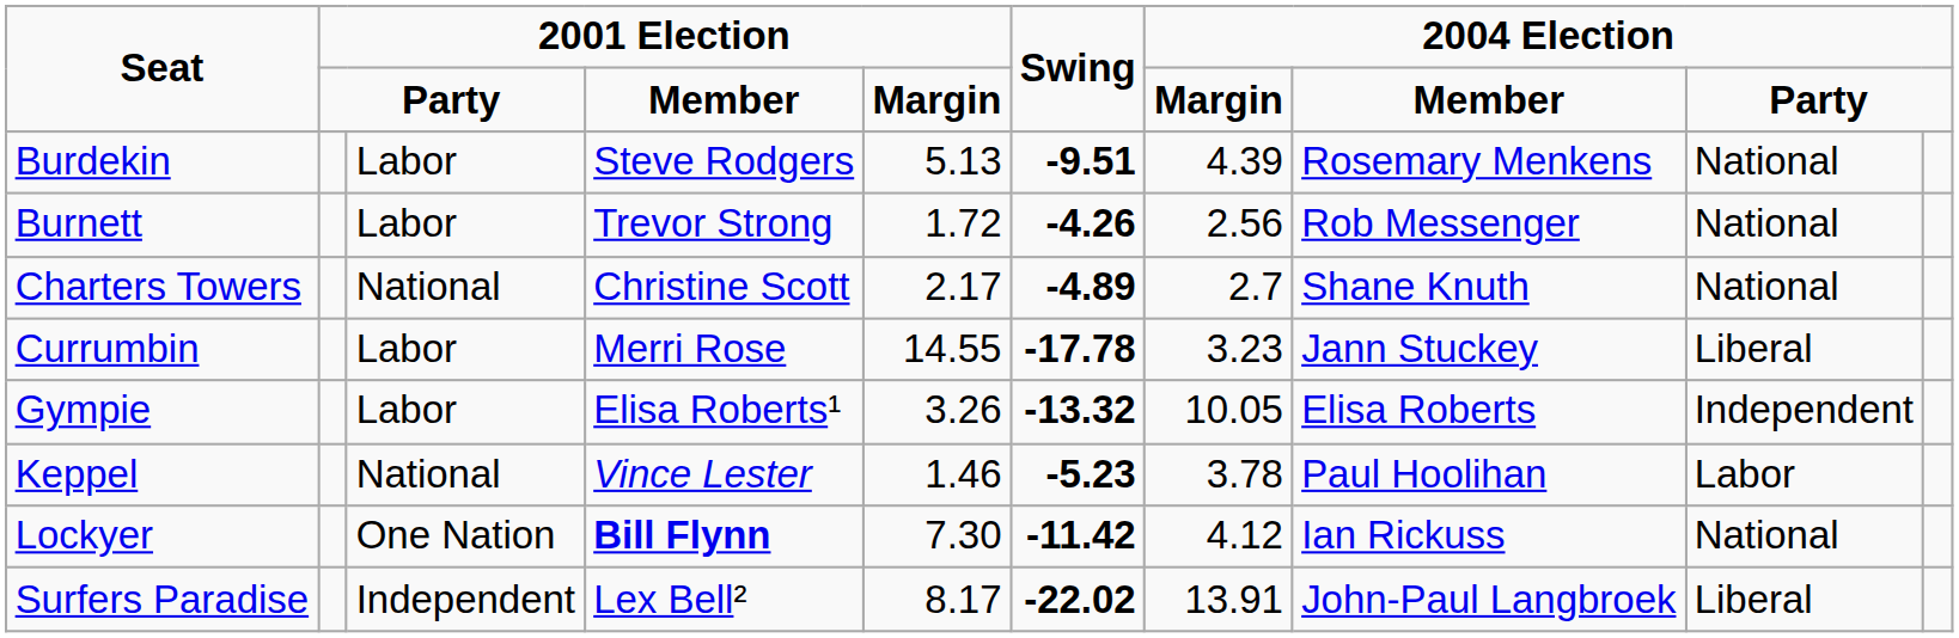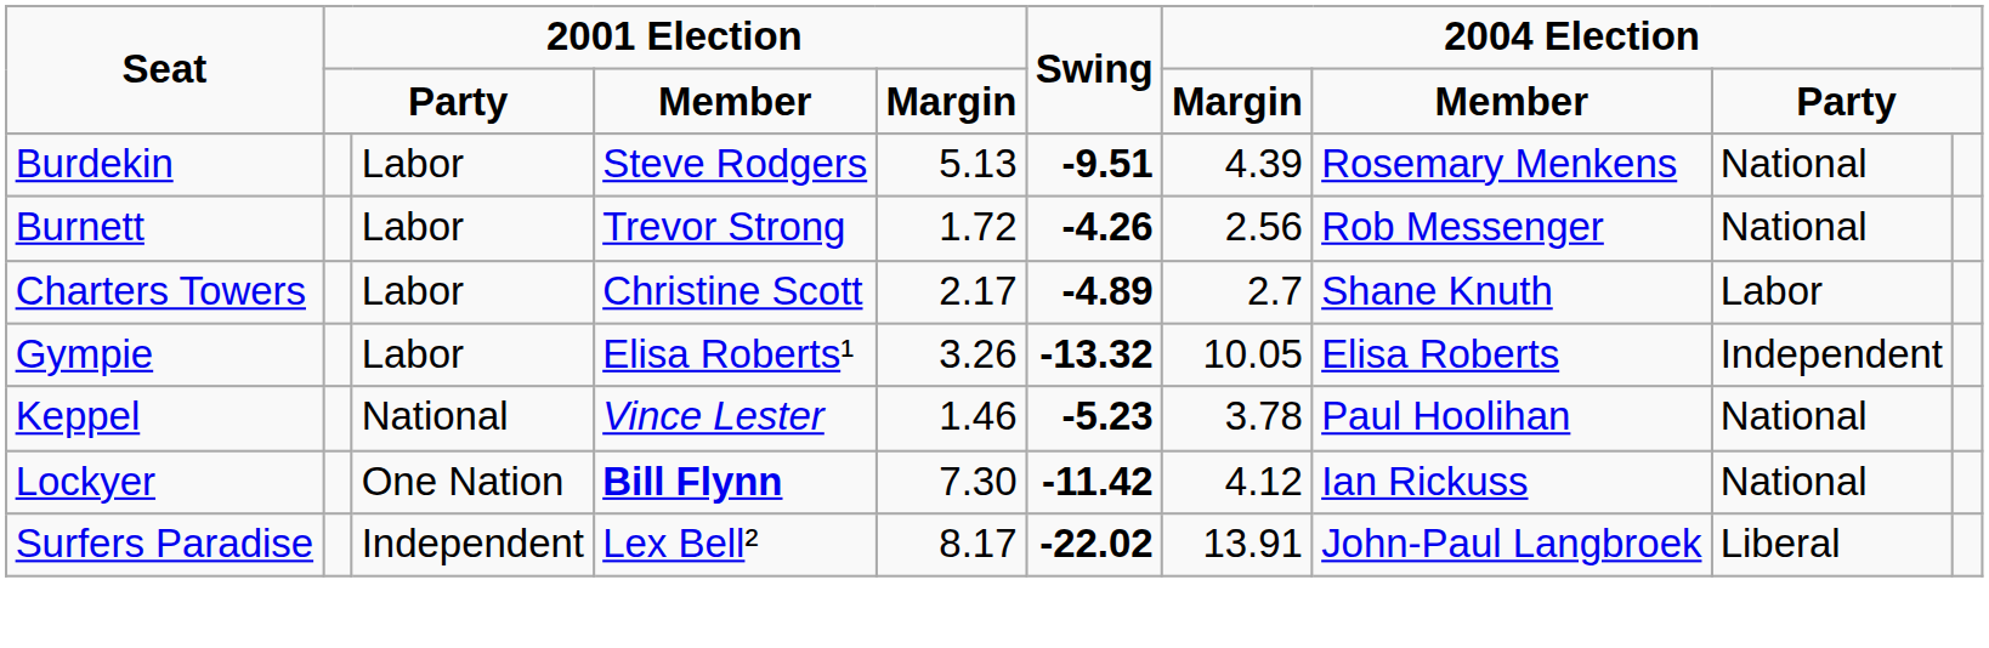Charters Towers | column 3: National -> Labor
Charters Towers | column 9: National -> Labor
- row: Currumbin | Labor | Merri Rose | 14.55 | -17.78 | 3.23 | Jann Stuckey | Liberal
Keppel | column 9: Labor -> National
